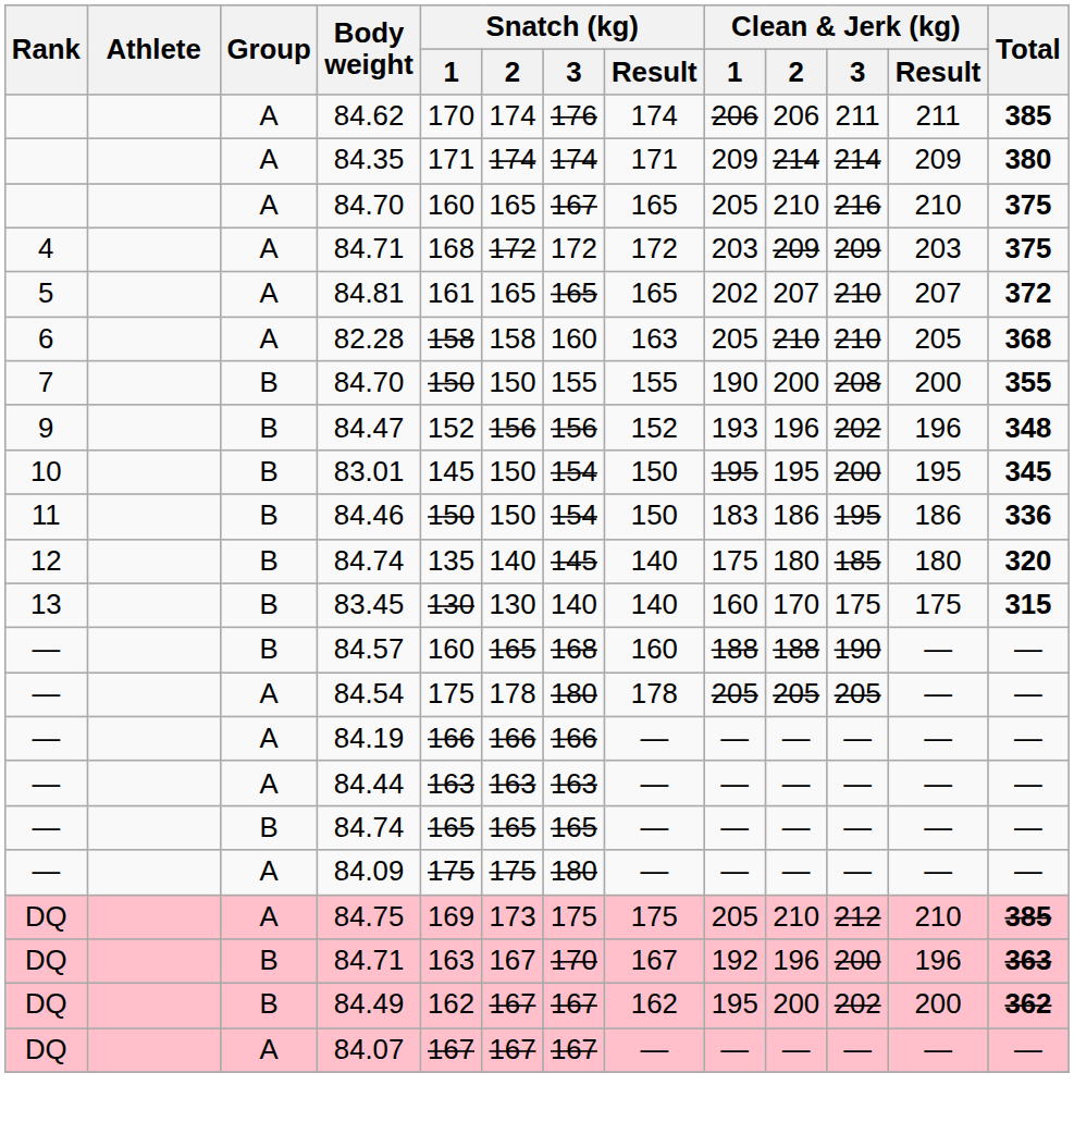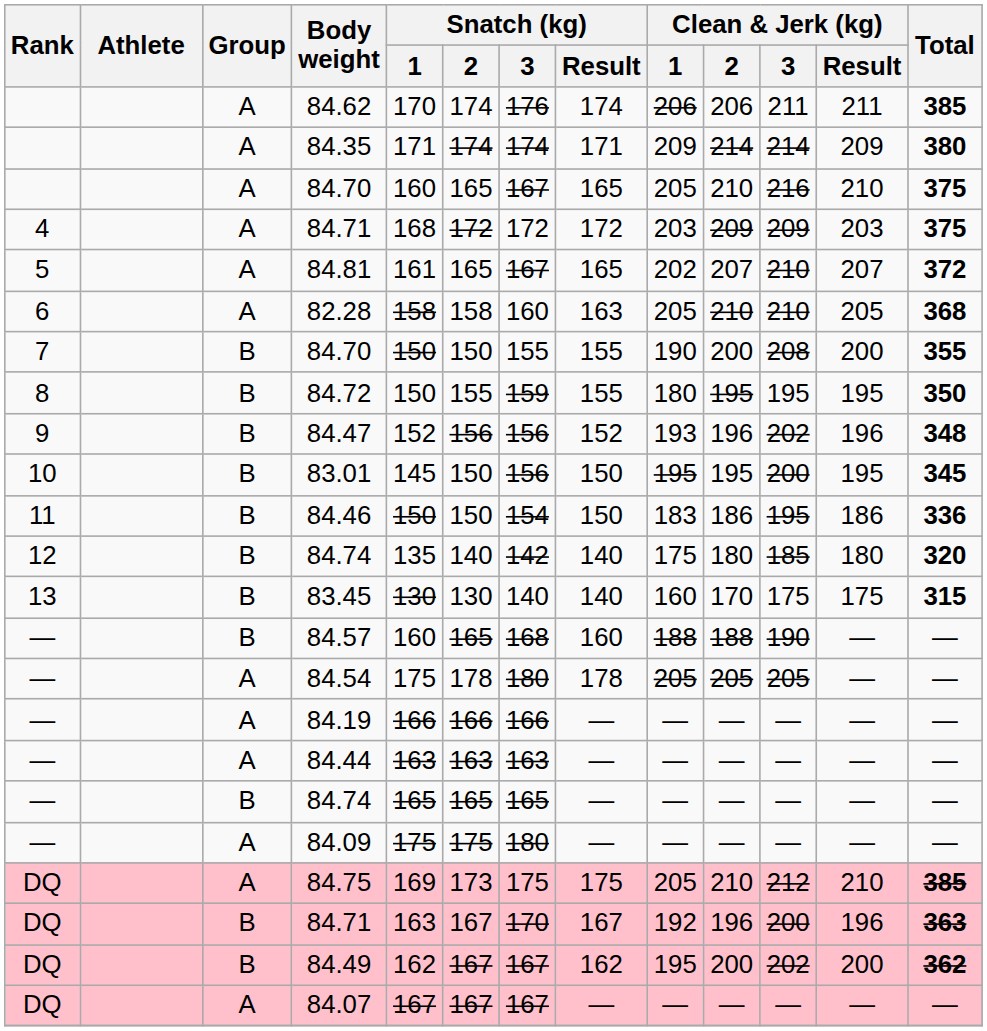84.81 | Snatch (kg) / 3: 165 -> 167
+ row: 8 | B | 84.72 | 150 | 155 | 159 | 155 | 180 | 195 | 195 | 195 | 350
83.01 | Snatch (kg) / 3: 154 -> 156
12 / 84.74 | Snatch (kg) / 3: 145 -> 142
